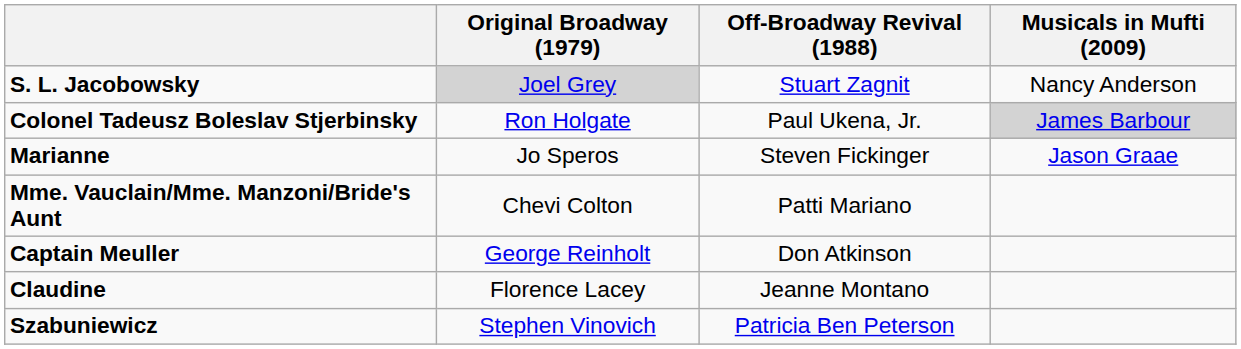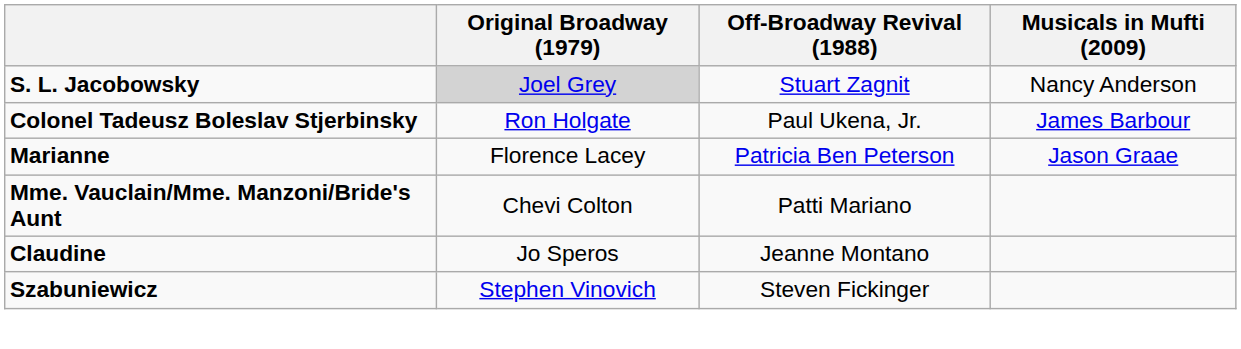Colonel Tadeusz Boleslav Stjerbinsky | Musicals in Mufti (2009): lightgrey background -> no background
Marianne | Original Broadway (1979): Jo Speros -> Florence Lacey
Marianne | Off-Broadway Revival (1988): Steven Fickinger -> Patricia Ben Peterson
- row: Captain Meuller | George Reinholt | Don Atkinson
Claudine | Original Broadway (1979): Florence Lacey -> Jo Speros
Szabuniewicz | Off-Broadway Revival (1988): Patricia Ben Peterson -> Steven Fickinger
